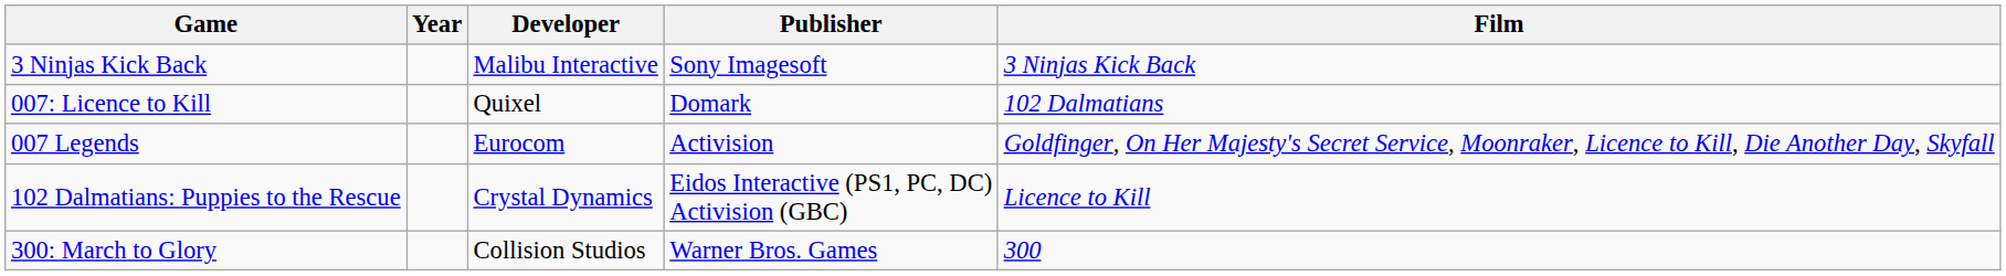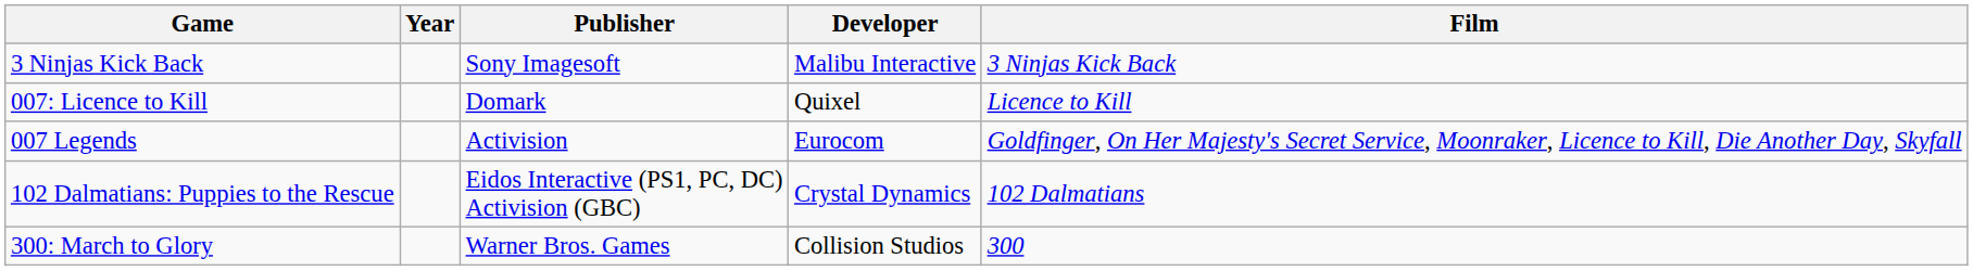columns swapped: Developer <-> Publisher
007: Licence to Kill | Film: 102 Dalmatians -> Licence to Kill
102 Dalmatians: Puppies to the Rescue | Film: Licence to Kill -> 102 Dalmatians
